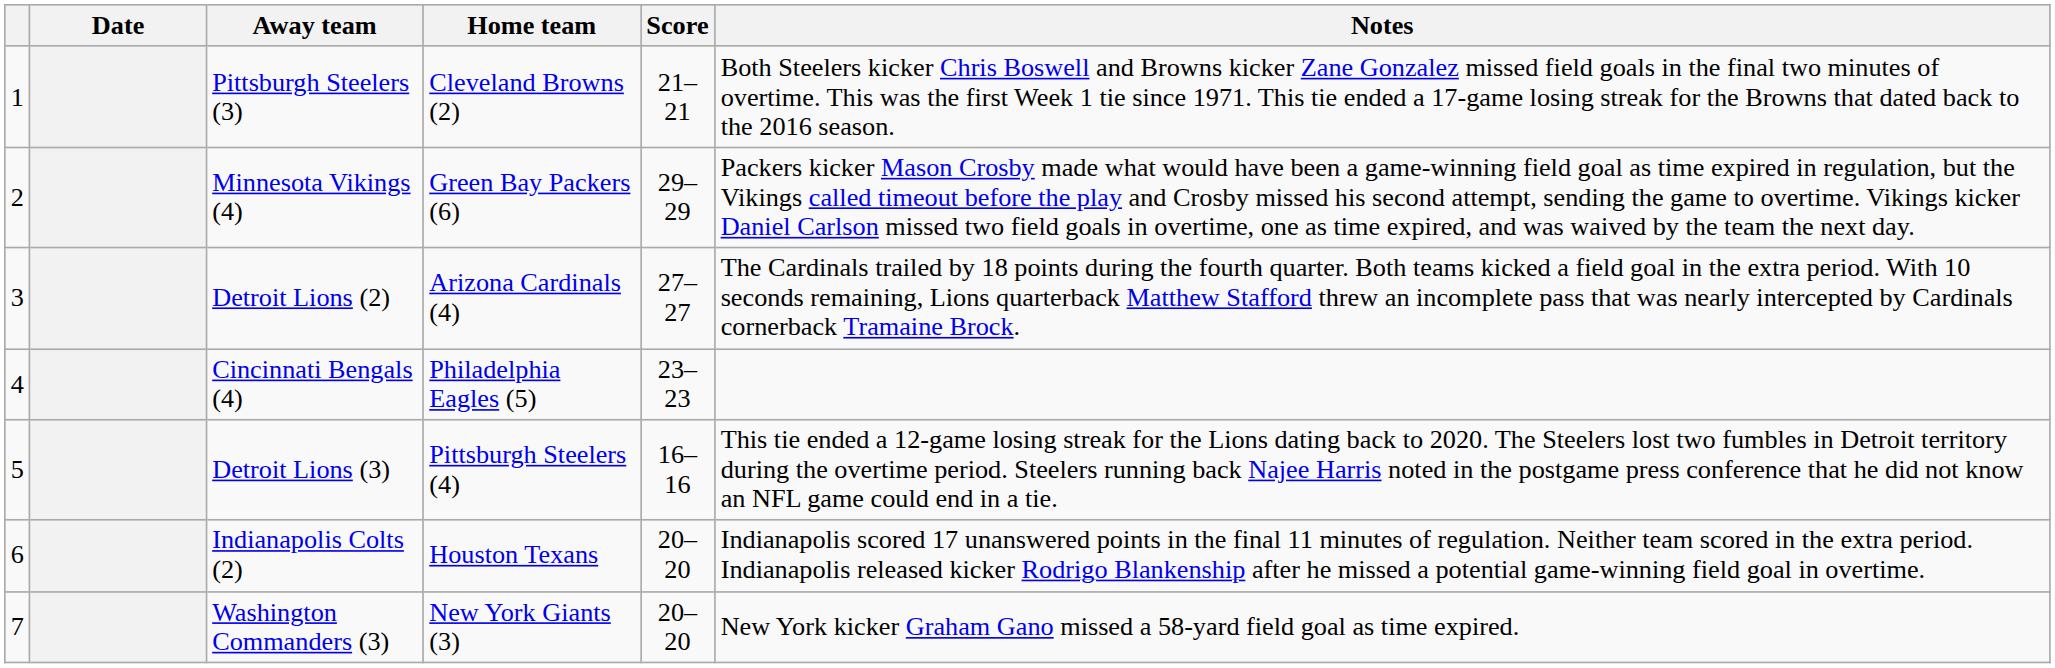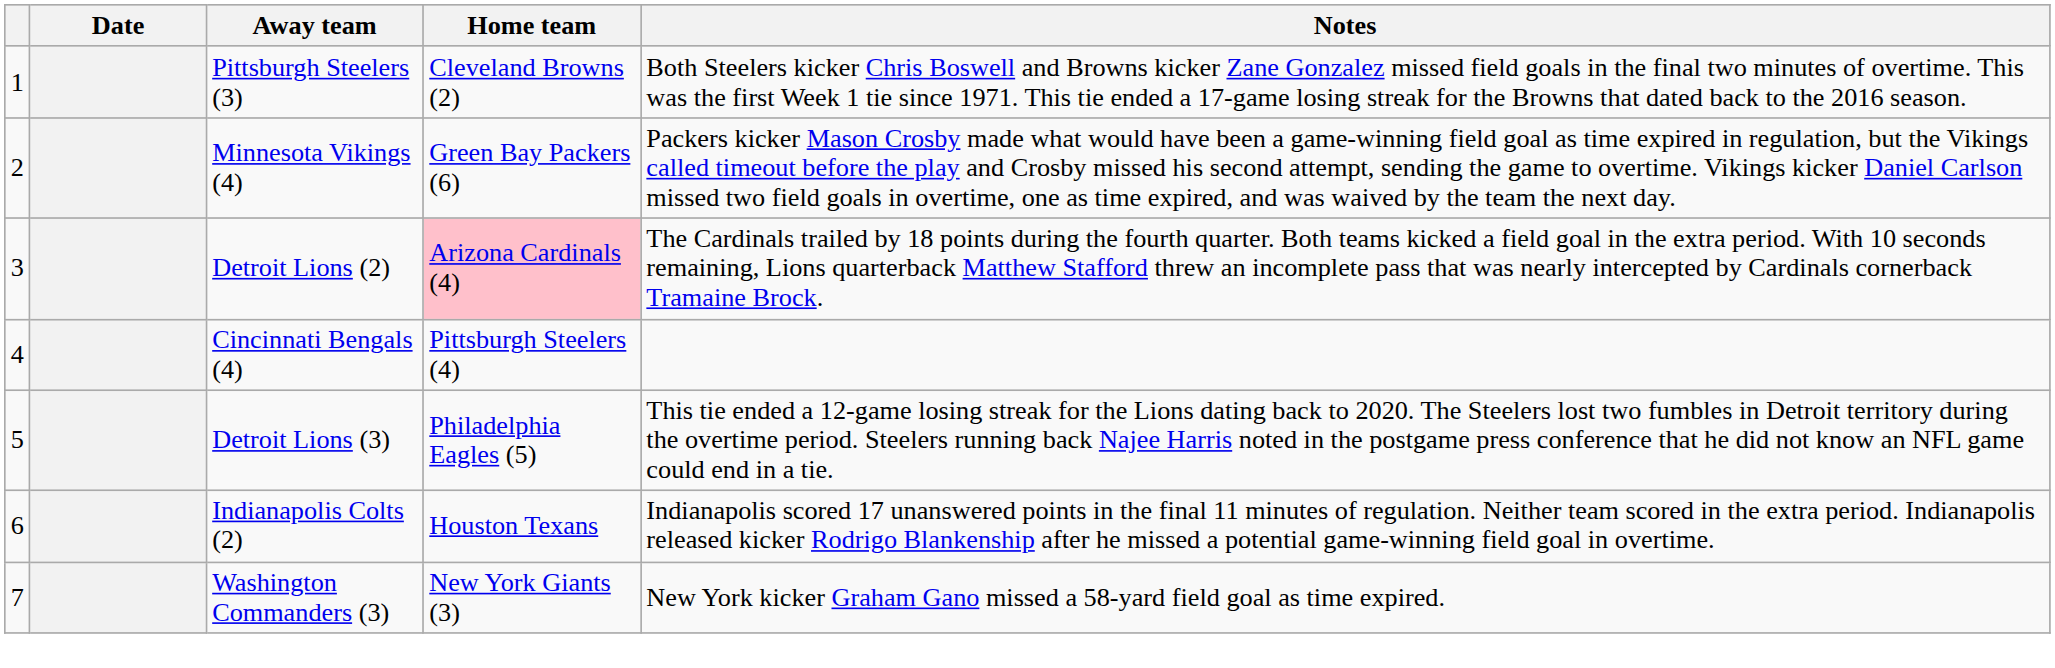- column: Score | 21–21 | 29–29 | 27–27 | 23–23 | 16–16 | 20–20 | 20–20
Detroit Lions (2) | Home team: no background -> pink background
Cincinnati Bengals (4) | Home team: Philadelphia Eagles (5) -> Pittsburgh Steelers (4)
Detroit Lions (3) | Home team: Pittsburgh Steelers (4) -> Philadelphia Eagles (5)
